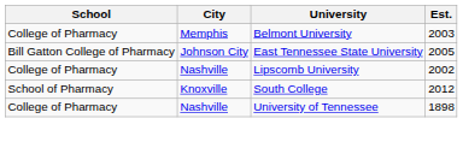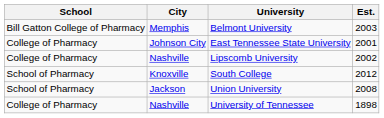Belmont University | School: College of Pharmacy -> Bill Gatton College of Pharmacy
East Tennessee State University | School: Bill Gatton College of Pharmacy -> College of Pharmacy
East Tennessee State University | Est.: 2005 -> 2001
+ row: School of Pharmacy | Jackson | Union University | 2008
